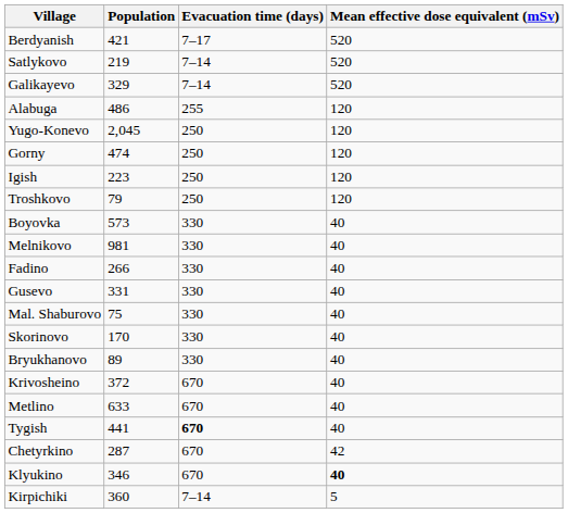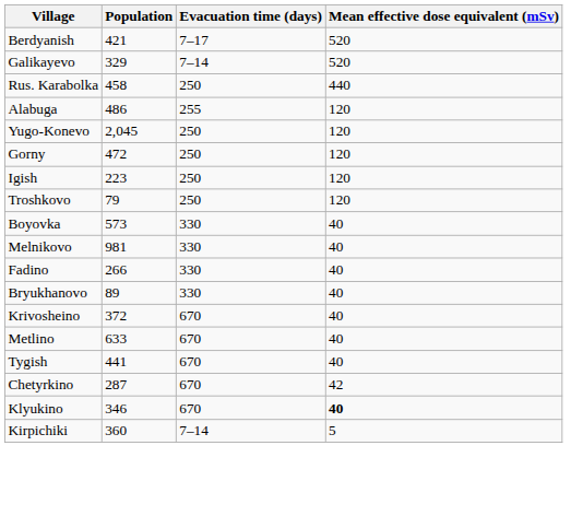- row: Satlykovo | 219 | 7–14 | 520
+ row: Rus. Karabolka | 458 | 250 | 440
Gorny | Population: 474 -> 472
- row: Gusevo | 331 | 330 | 40
- row: Mal. Shaburovo | 75 | 330 | 40
- row: Skorinovo | 170 | 330 | 40
Tygish | Evacuation time (days): bold -> normal
